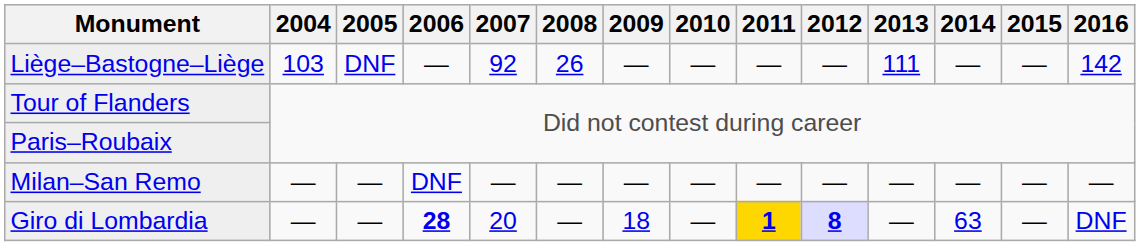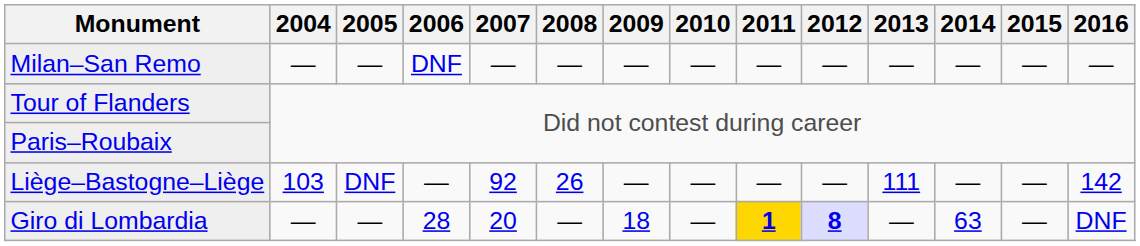rows swapped: Milan–San Remo <-> Liège–Bastogne–Liège
Giro di Lombardia | 2006: bold -> normal
